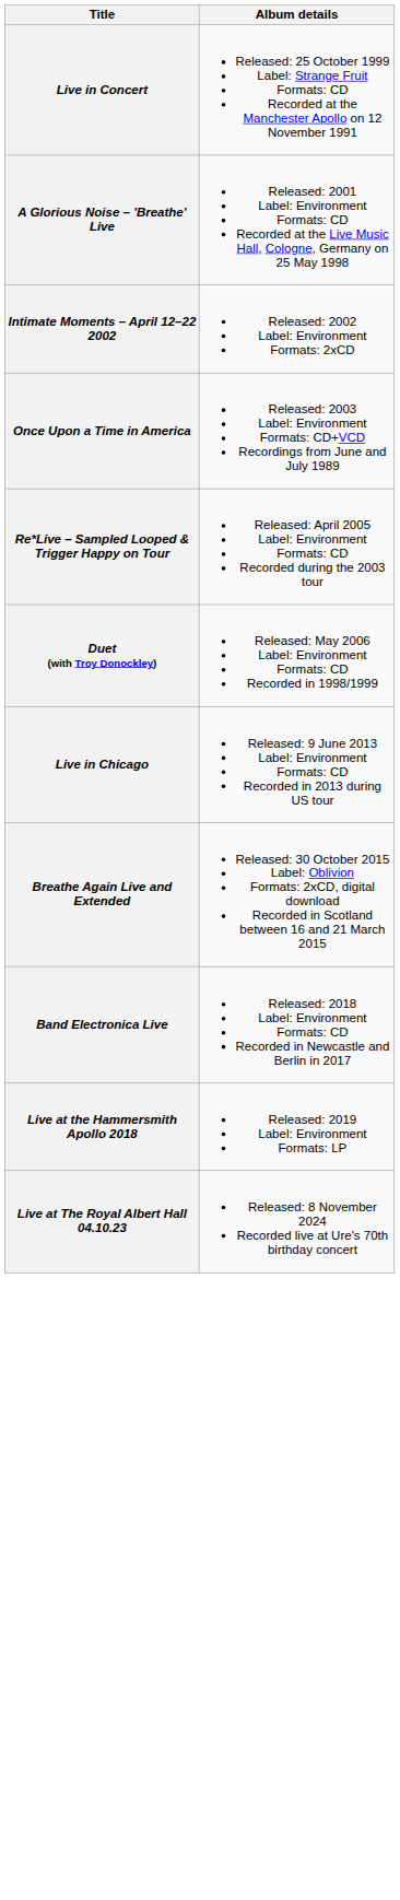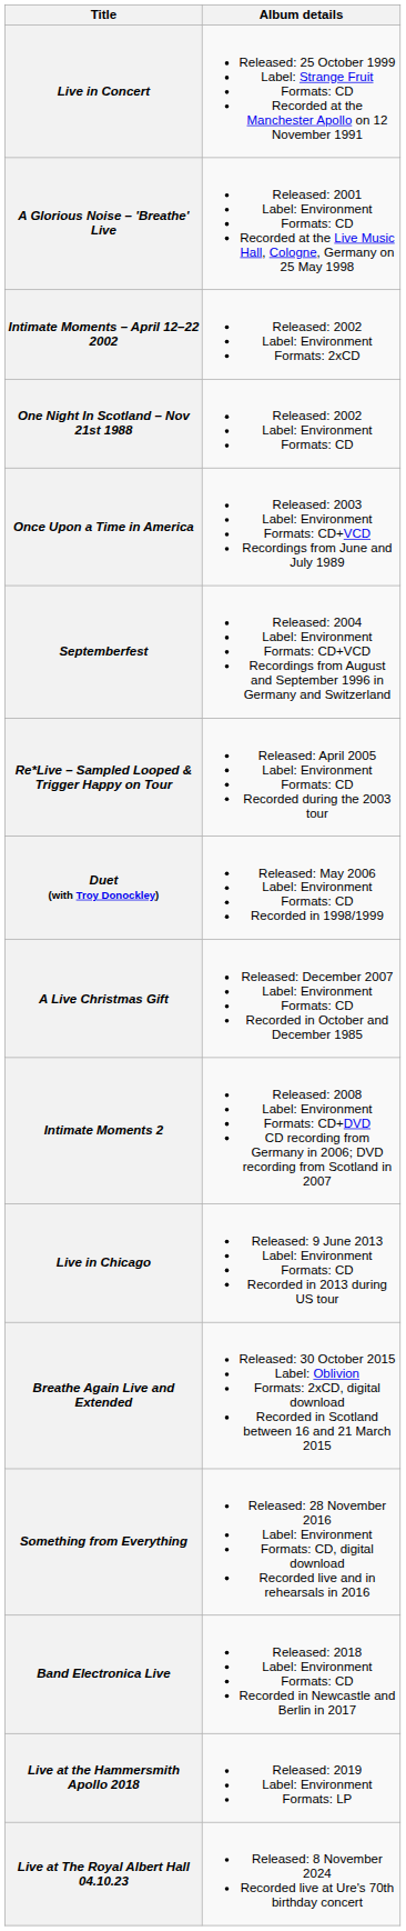+ row: One Night In Scotland – Nov 21st 1988 | Released: 2002 Label: Environment Formats: CD
+ row: Septemberfest | Released: 2004 Label: Environment Formats: CD+VCD Recordings from August and September 1996 in Germany and Switzerland
+ row: A Live Christmas Gift | Released: December 2007 Label: Environment Formats: CD Recorded in October and December 1985
+ row: Intimate Moments 2 | Released: 2008 Label: Environment Formats: CD+DVD CD recording from Germany in 2006; DVD recording from Scotland in 2007
+ row: Something from Everything | Released: 28 November 2016 Label: Environment Formats: CD, digital download Recorded live and in rehearsals in 2016
